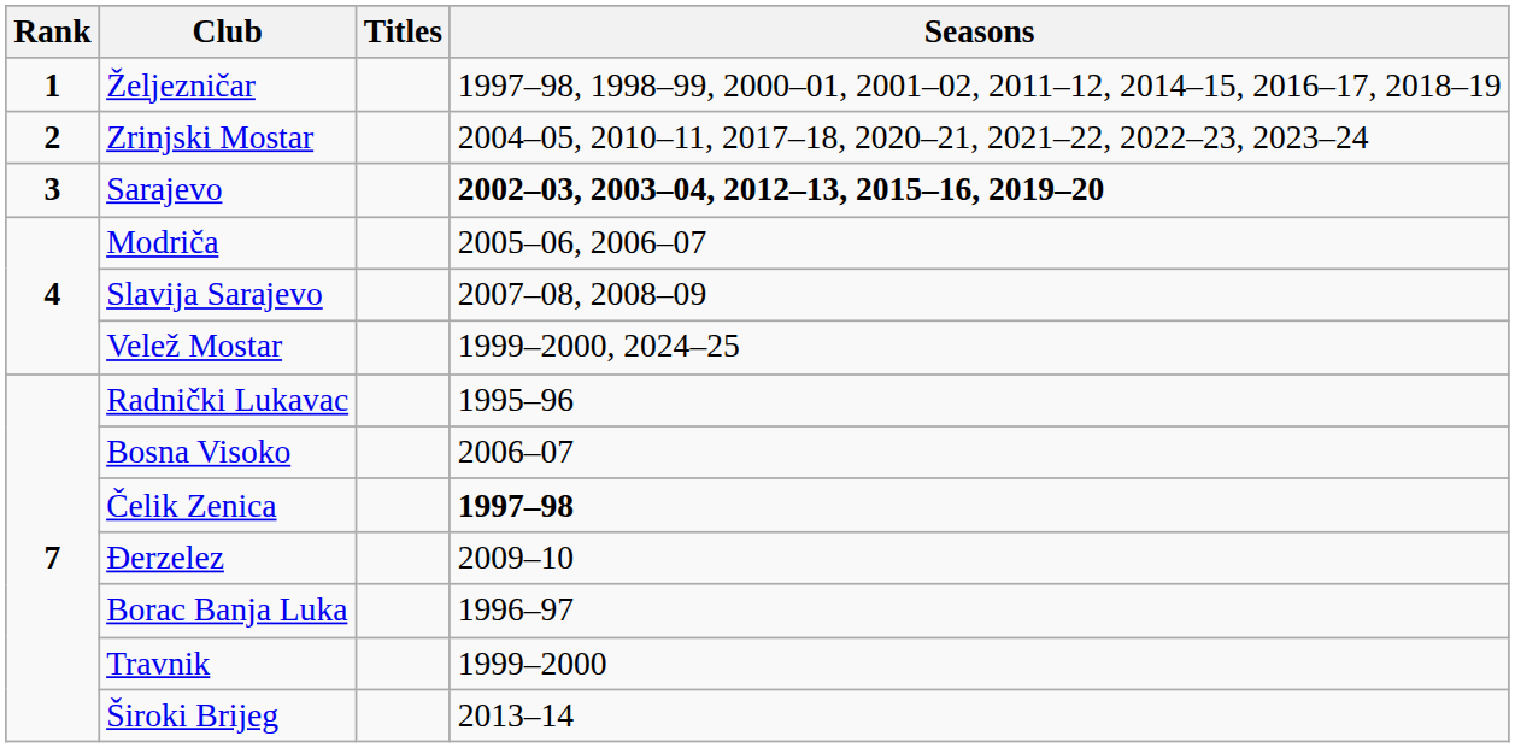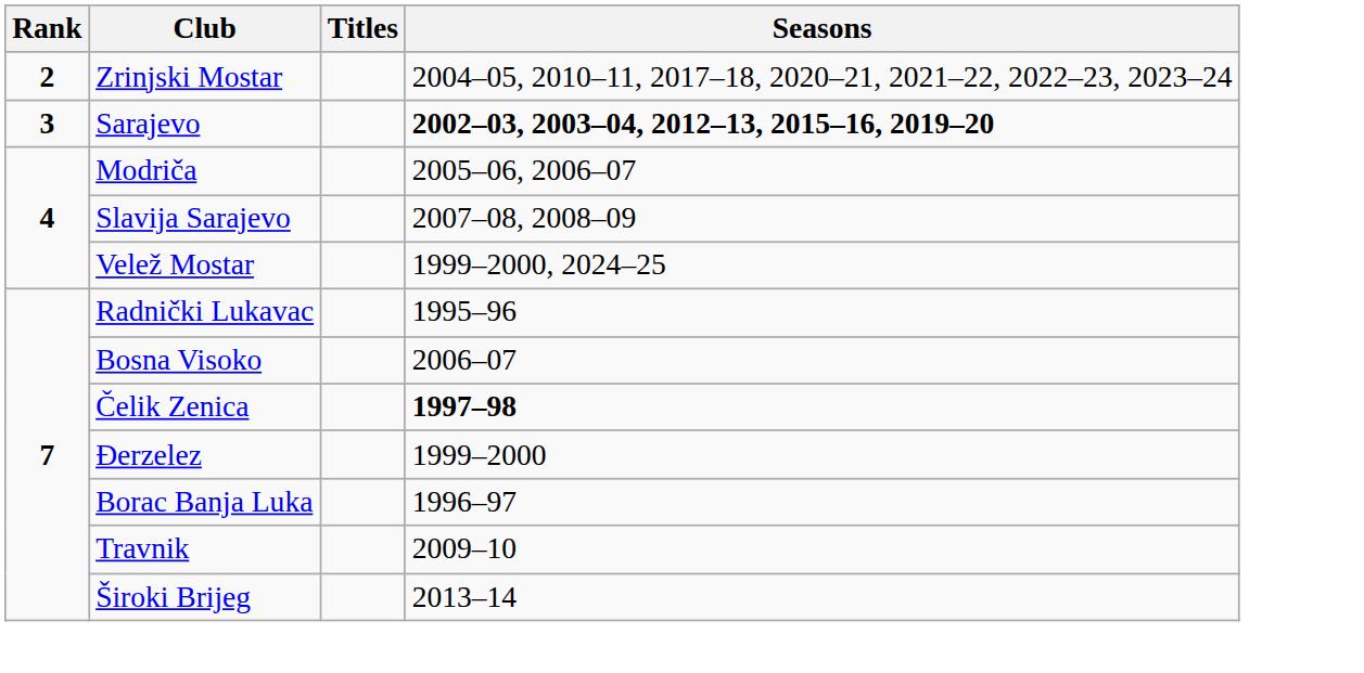- row: 1 | Željezničar | 1997–98, 1998–99, 2000–01, 2001–02, 2011–12, 2014–15, 2016–17, 2018–19
Đerzelez | Seasons: 2009–10 -> 1999–2000
Travnik | Seasons: 1999–2000 -> 2009–10
